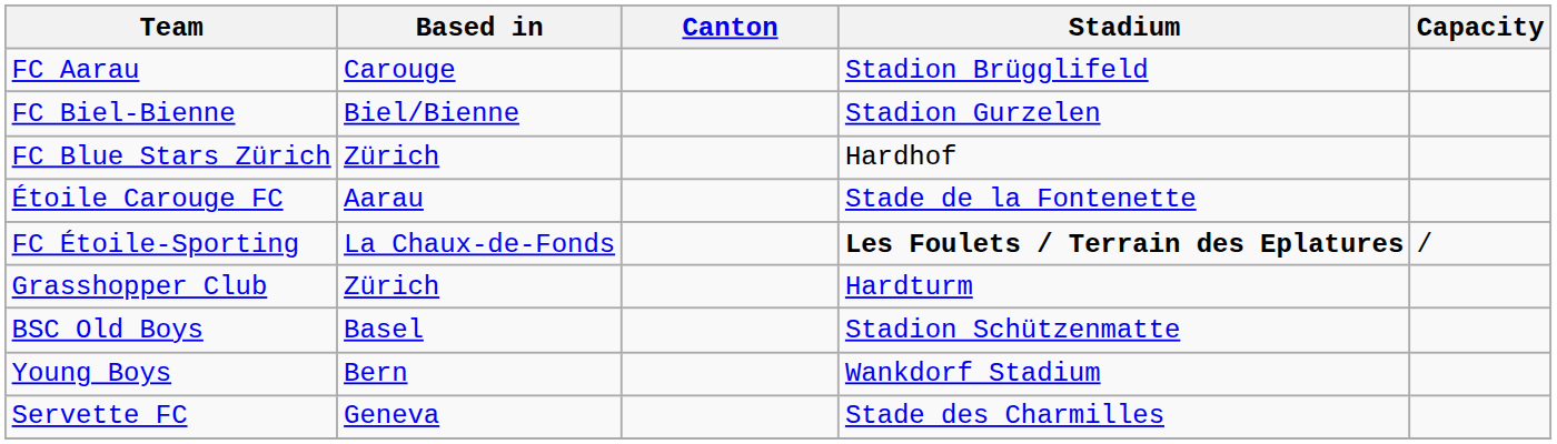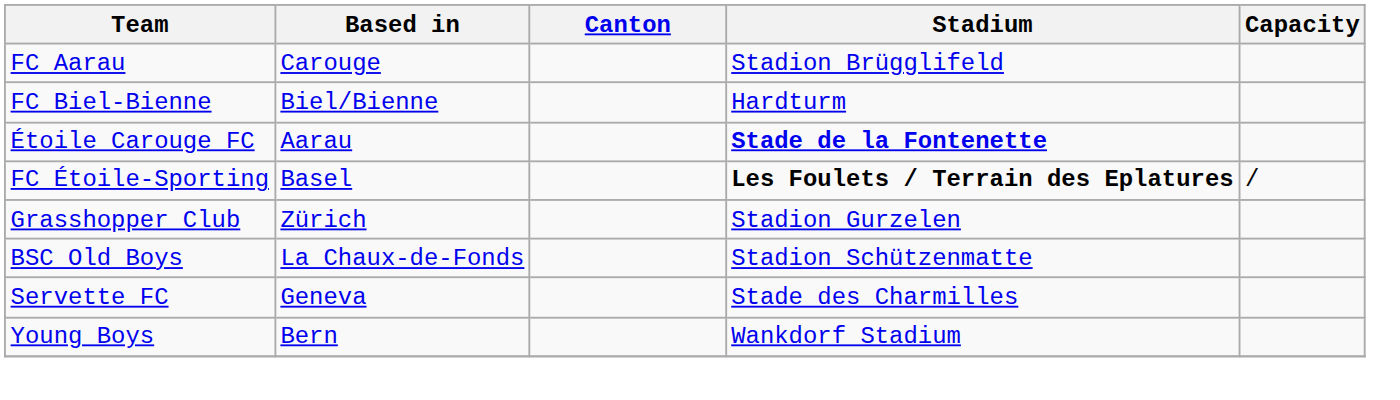FC Biel-Bienne | Stadium: Stadion Gurzelen -> Hardturm
- row: FC Blue Stars Zürich | Zürich | Hardhof
Étoile Carouge FC | Stadium: normal -> bold
FC Étoile-Sporting | Based in: La Chaux-de-Fonds -> Basel
Grasshopper Club | Stadium: Hardturm -> Stadion Gurzelen
BSC Old Boys | Based in: Basel -> La Chaux-de-Fonds
rows swapped: Servette FC <-> Young Boys
